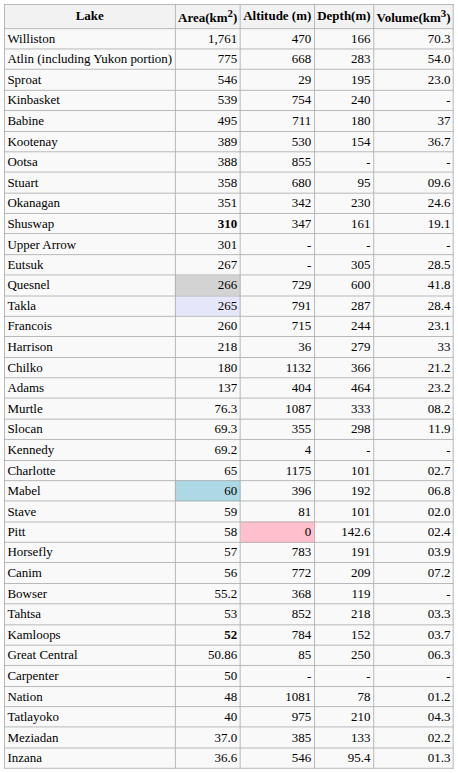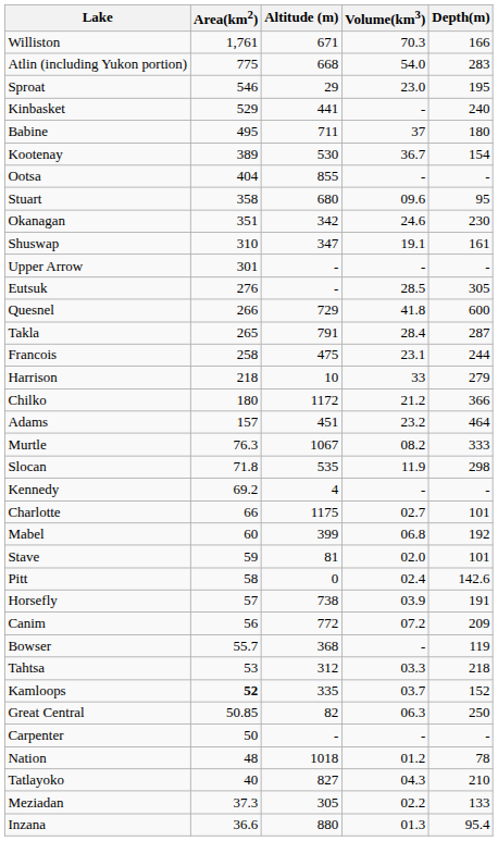columns swapped: Depth(m) <-> Volume(km3)
Williston | Altitude (m): 470 -> 671
Kinbasket | Area(km2): 539 -> 529
Kinbasket | Altitude (m): 754 -> 441
Ootsa | Area(km2): 388 -> 404
Shuswap | Area(km2): bold -> normal
Eutsuk | Area(km2): 267 -> 276
Quesnel | Area(km2): lightgrey background -> no background
Takla | Area(km2): lavender background -> no background
Francois | Area(km2): 260 -> 258
Francois | Altitude (m): 715 -> 475
Harrison | Altitude (m): 36 -> 10
Chilko | Altitude (m): 1132 -> 1172
Adams | Area(km2): 137 -> 157
Adams | Altitude (m): 404 -> 451
Murtle | Altitude (m): 1087 -> 1067
Slocan | Area(km2): 69.3 -> 71.8
Slocan | Altitude (m): 355 -> 535
Charlotte | Area(km2): 65 -> 66
Mabel | Area(km2): lightblue background -> no background
Mabel | Altitude (m): 396 -> 399
Pitt | Altitude (m): pink background -> no background
Horsefly | Altitude (m): 783 -> 738
Bowser | Area(km2): 55.2 -> 55.7
Tahtsa | Altitude (m): 852 -> 312
Kamloops | Altitude (m): 784 -> 335
Great Central | Area(km2): 50.86 -> 50.85
Great Central | Altitude (m): 85 -> 82
Nation | Altitude (m): 1081 -> 1018
Tatlayoko | Altitude (m): 975 -> 827
Meziadan | Area(km2): 37.0 -> 37.3
Meziadan | Altitude (m): 385 -> 305
Inzana | Altitude (m): 546 -> 880
